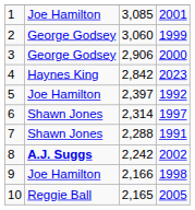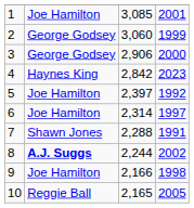6 | column 2: Shawn Jones -> Joe Hamilton
8 | column 3: 2,242 -> 2,244
